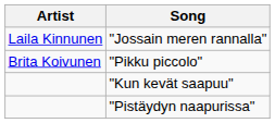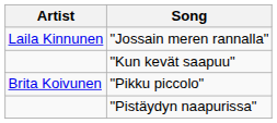rows swapped: "Pikku piccolo" <-> "Kun kevät saapuu"
